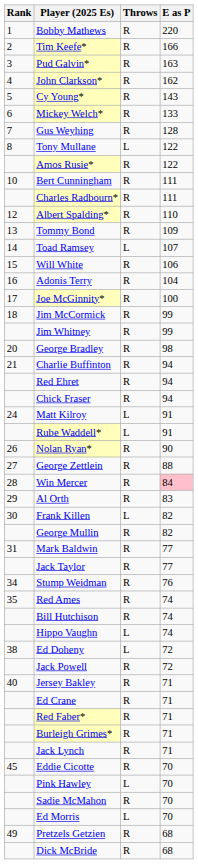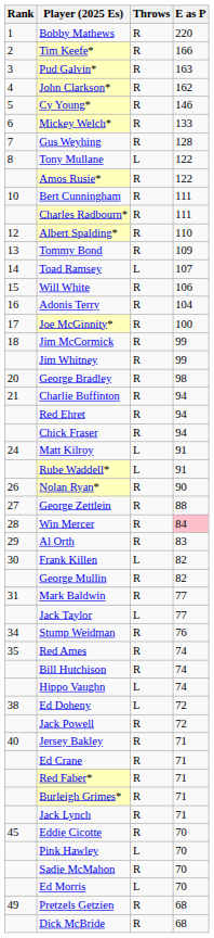Cy Young* | E as P: 143 -> 146
Jack Taylor | Throws: R -> L
